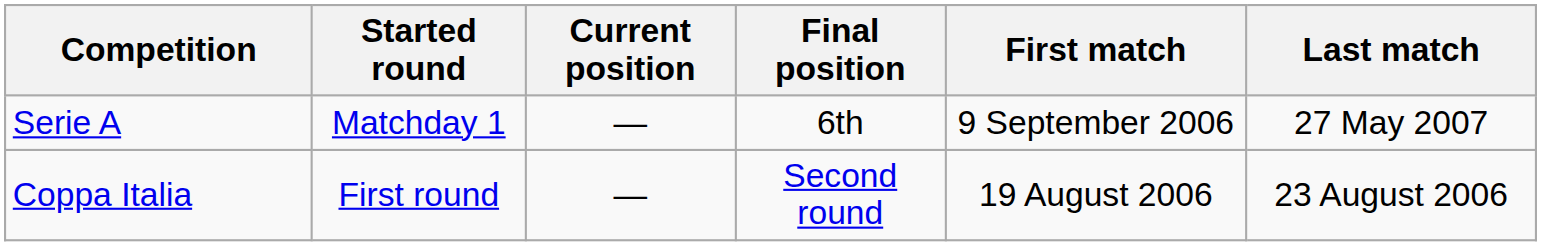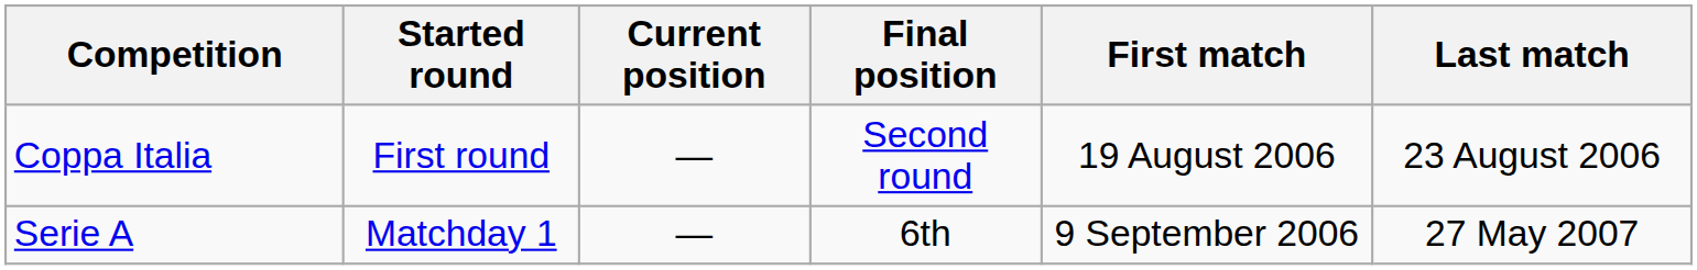rows swapped: Serie A <-> Coppa Italia
